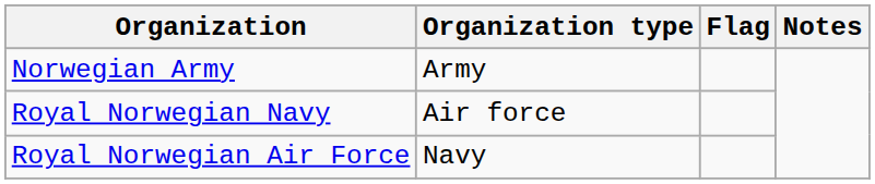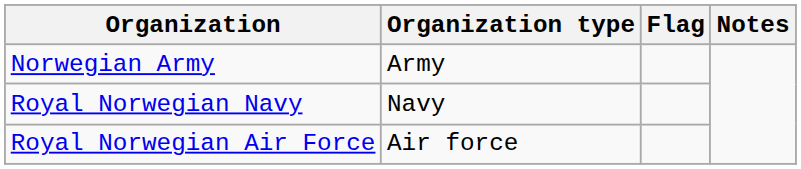Royal Norwegian Navy | Organization type: Air force -> Navy
Royal Norwegian Air Force | Organization type: Navy -> Air force
